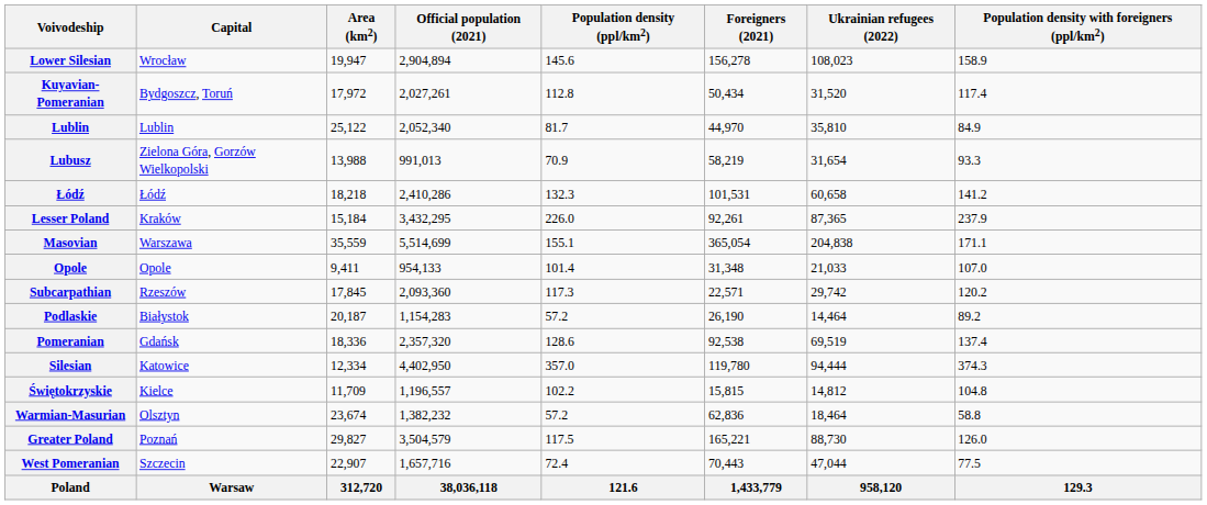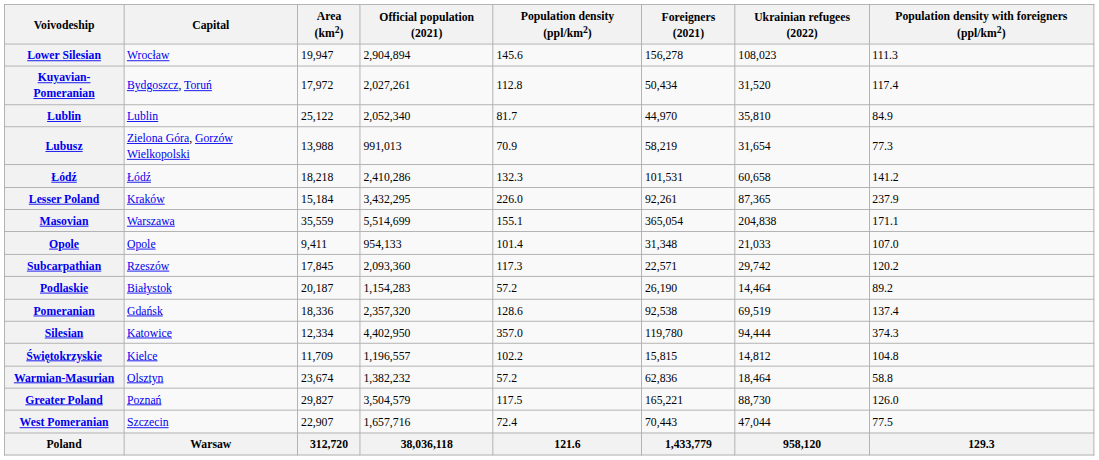Lower Silesian | Population density with foreigners (ppl/km2): 158.9 -> 111.3
Lubusz | Population density with foreigners (ppl/km2): 93.3 -> 77.3
